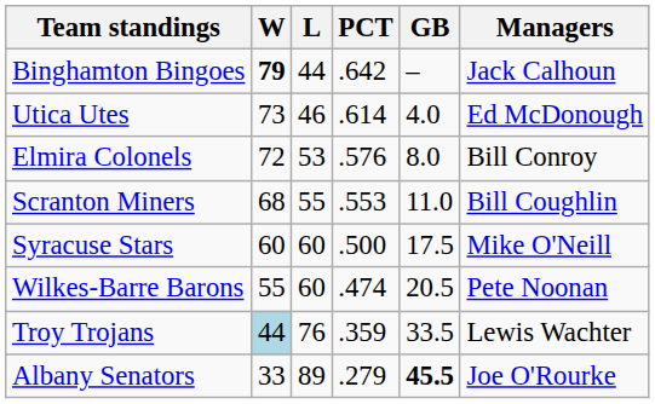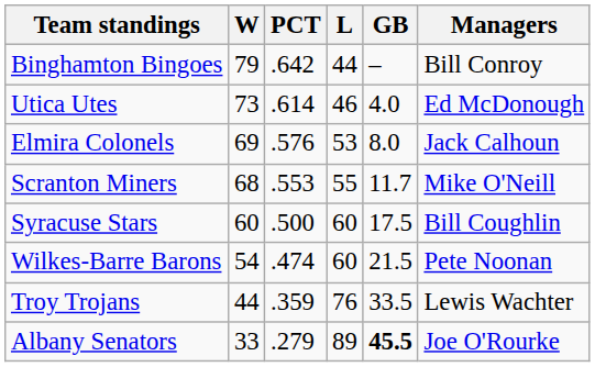columns swapped: L <-> PCT
Binghamton Bingoes | W: bold -> normal
Binghamton Bingoes | Managers: Jack Calhoun -> Bill Conroy
Elmira Colonels | W: 72 -> 69
Elmira Colonels | Managers: Bill Conroy -> Jack Calhoun
Scranton Miners | GB: 11.0 -> 11.7
Scranton Miners | Managers: Bill Coughlin -> Mike O'Neill
Syracuse Stars | Managers: Mike O'Neill -> Bill Coughlin
Wilkes-Barre Barons | W: 55 -> 54
Wilkes-Barre Barons | GB: 20.5 -> 21.5
Troy Trojans | W: lightblue background -> no background
